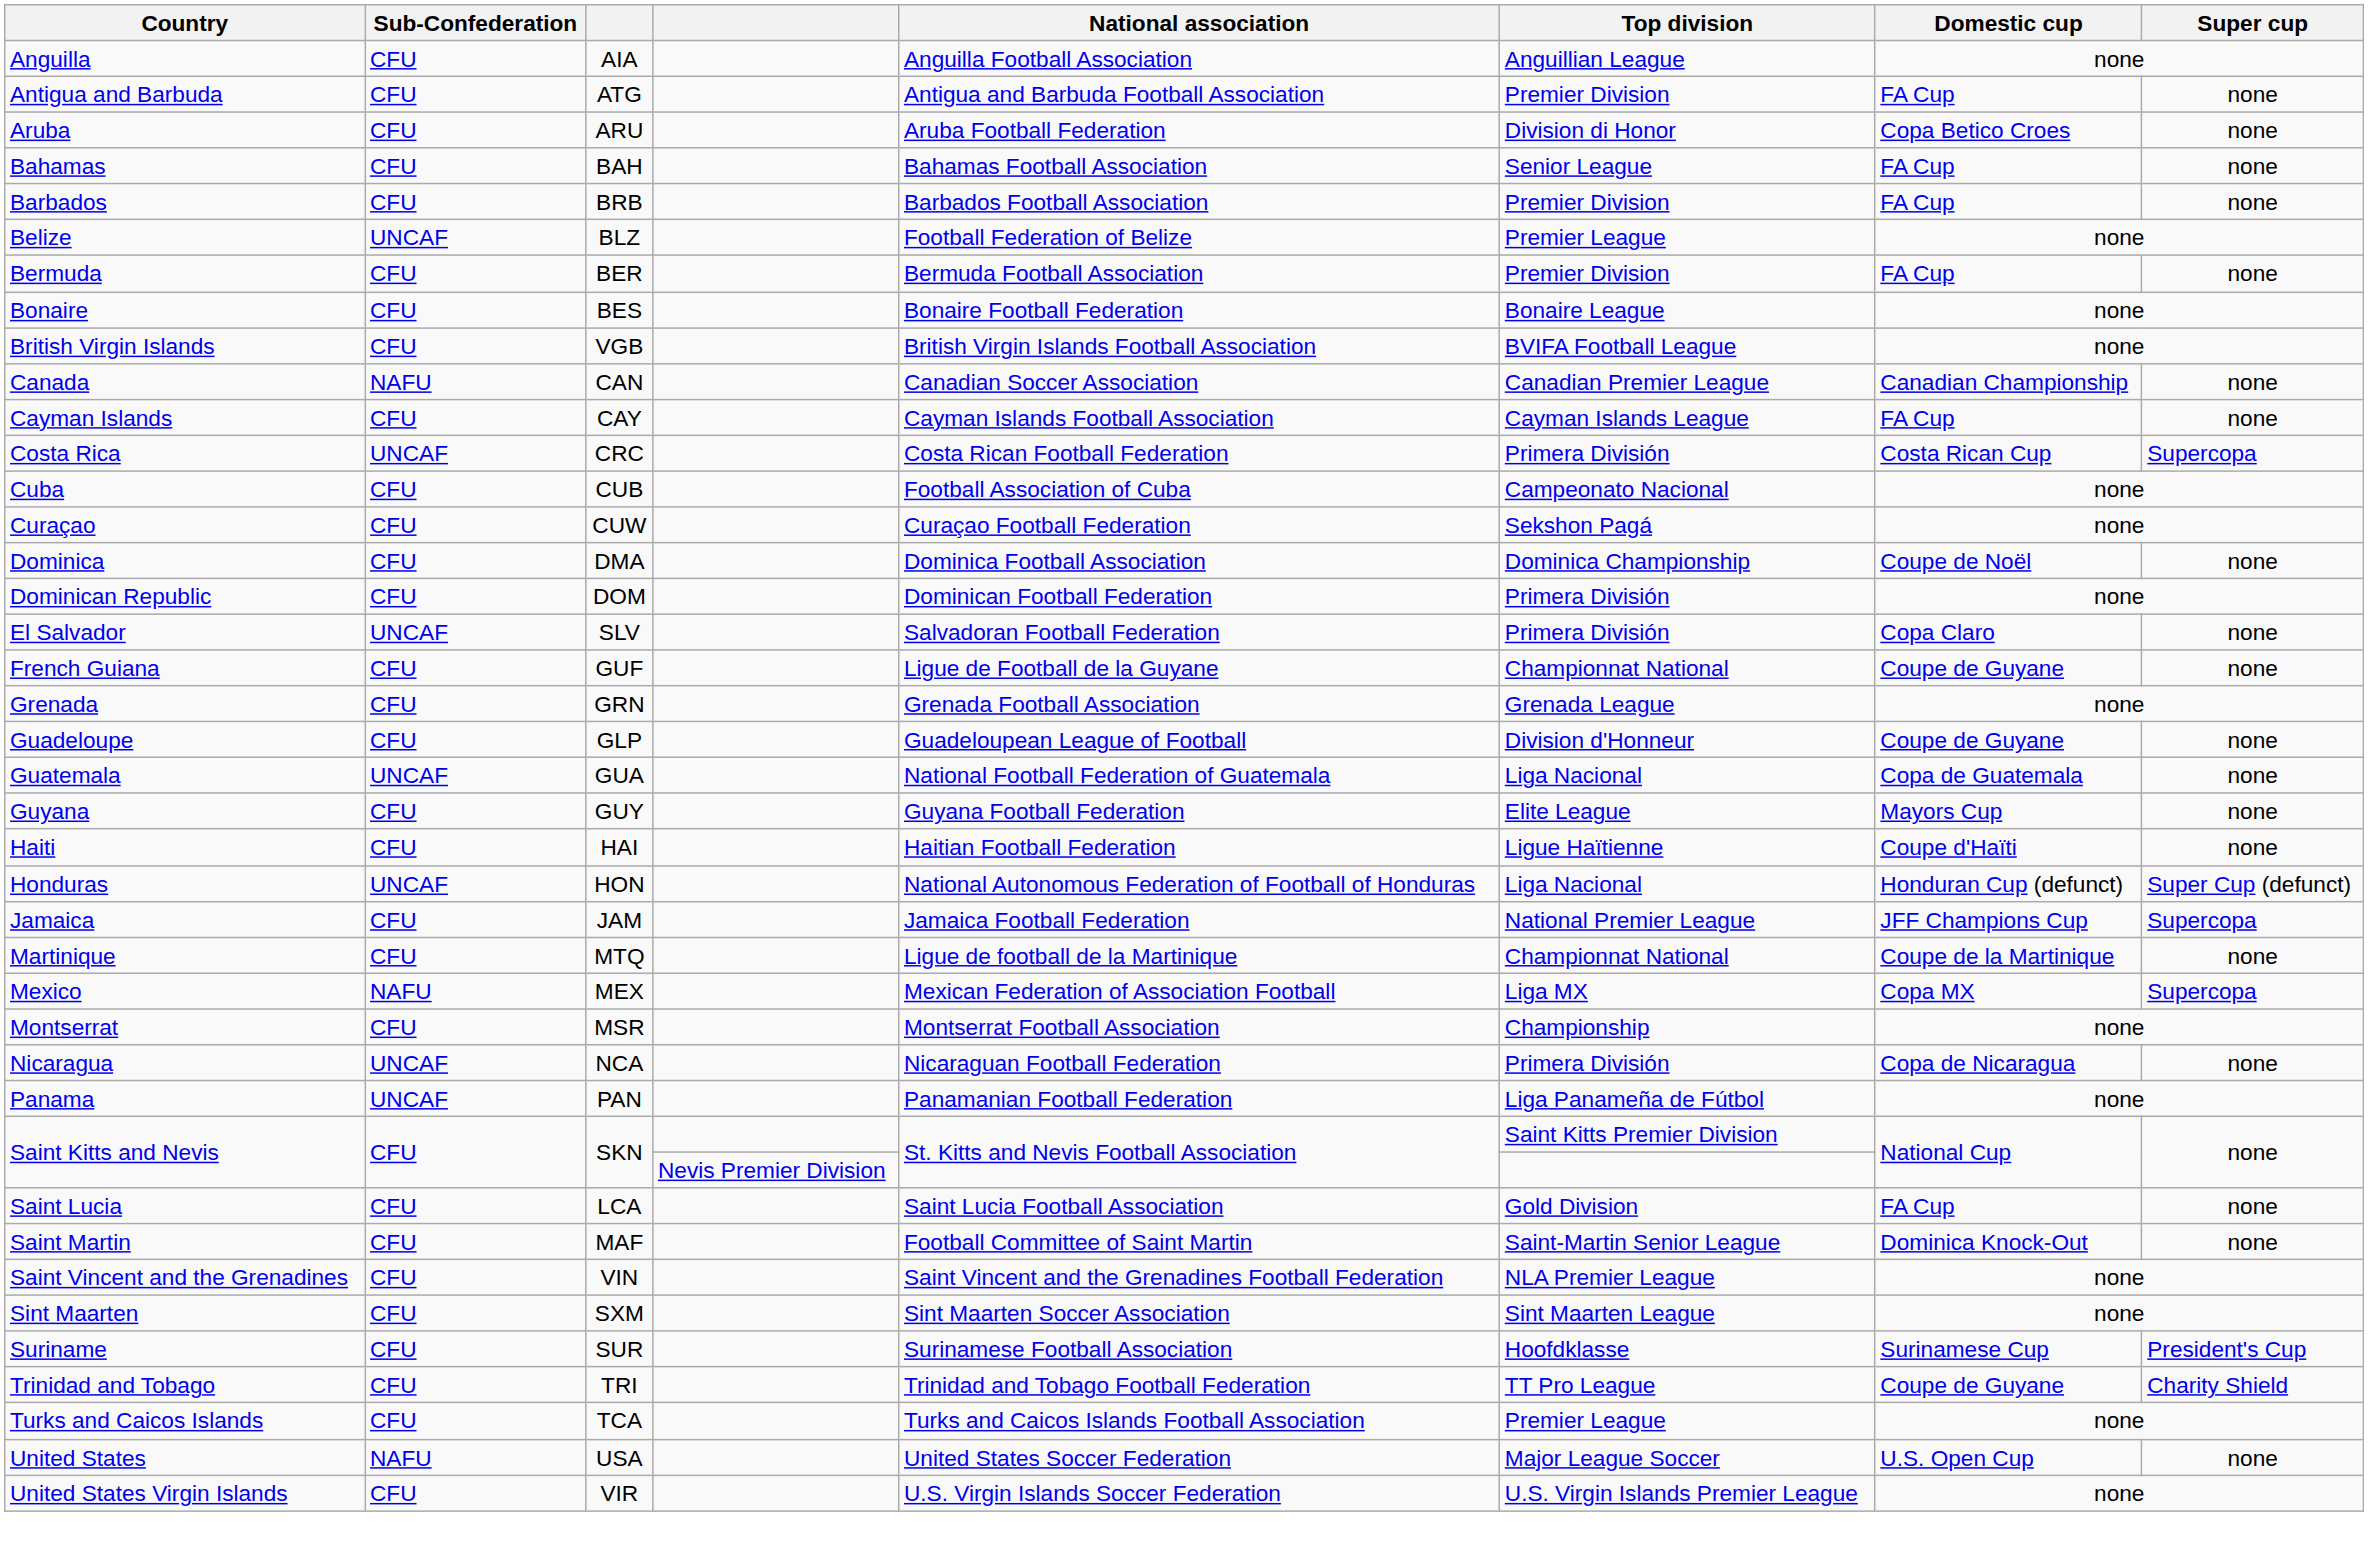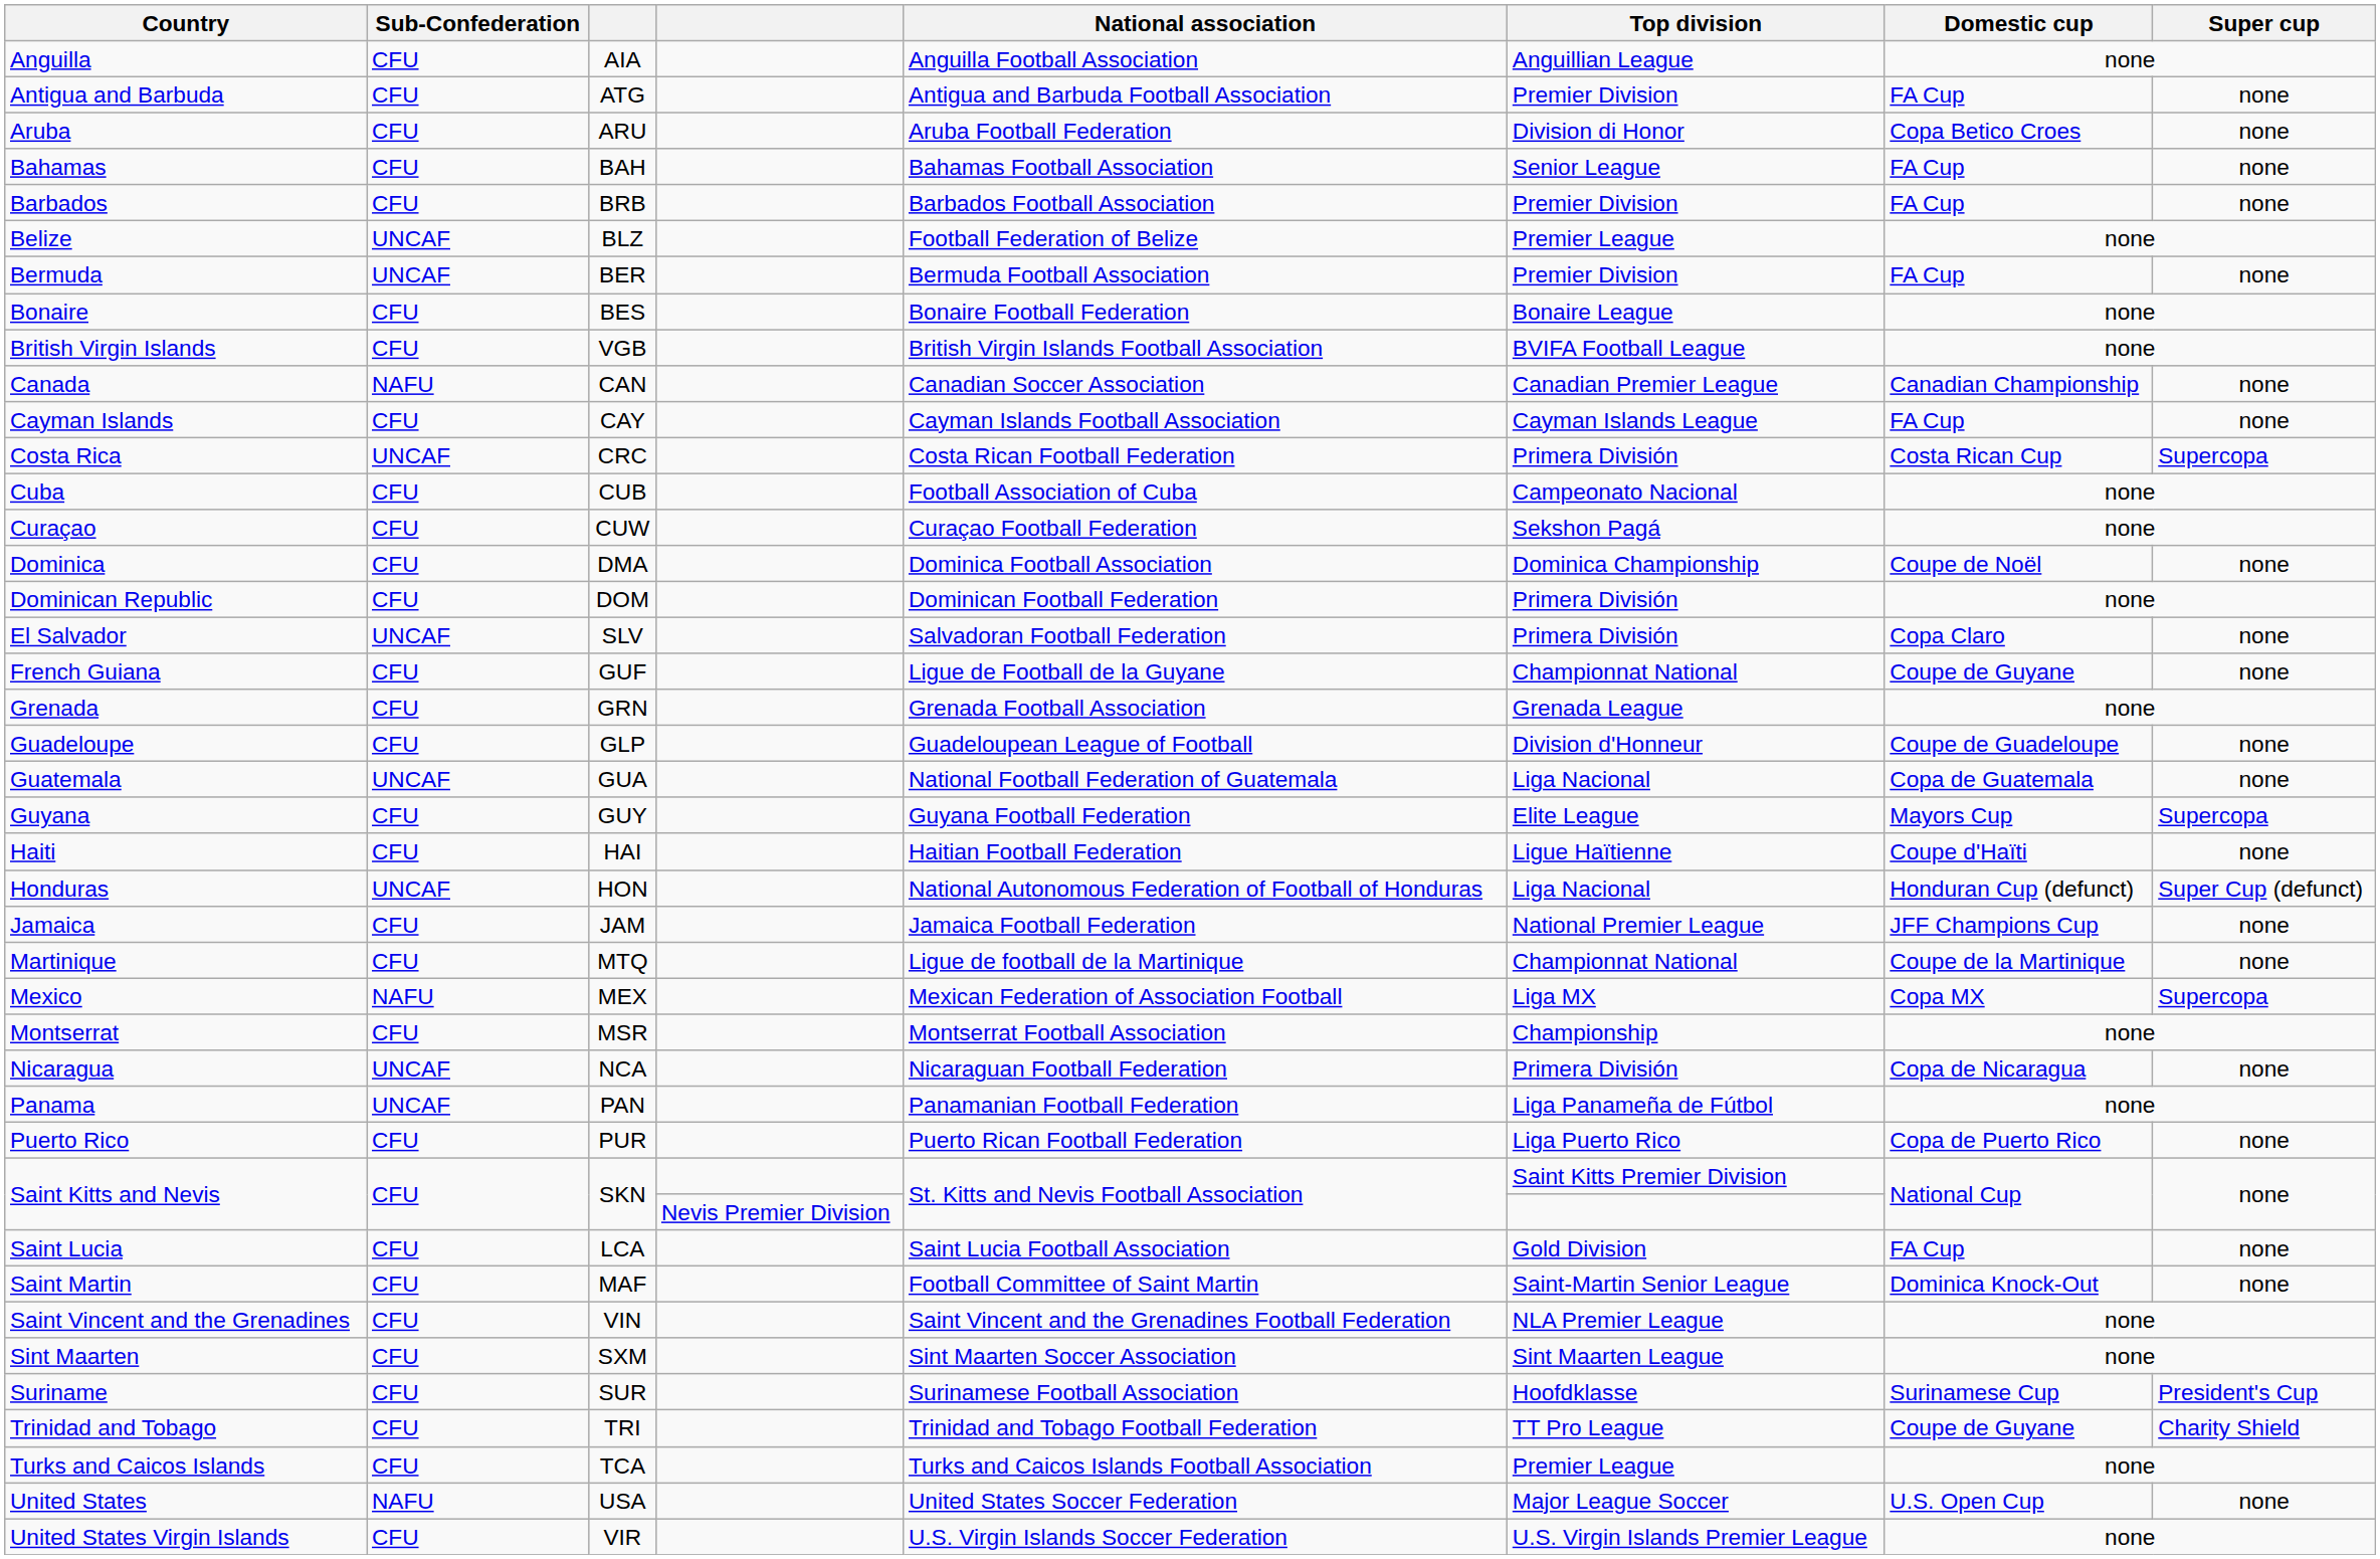Bermuda | Sub-Confederation: CFU -> UNCAF
Guadeloupe | Domestic cup: Coupe de Guyane -> Coupe de Guadeloupe
Guyana | Super cup: none -> Supercopa
Jamaica | Super cup: Supercopa -> none
+ row: Puerto Rico | CFU | PUR | Puerto Rican Football Federation | Liga Puerto Rico | Copa de Puerto Rico | none
